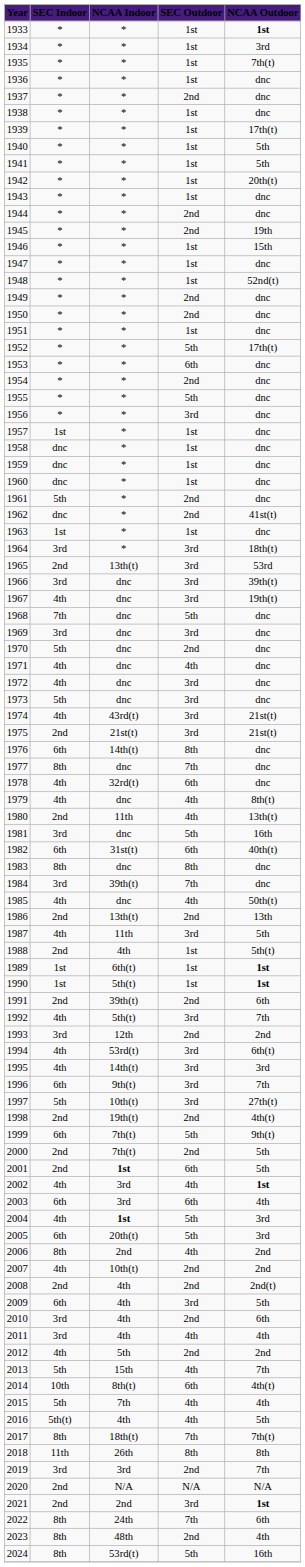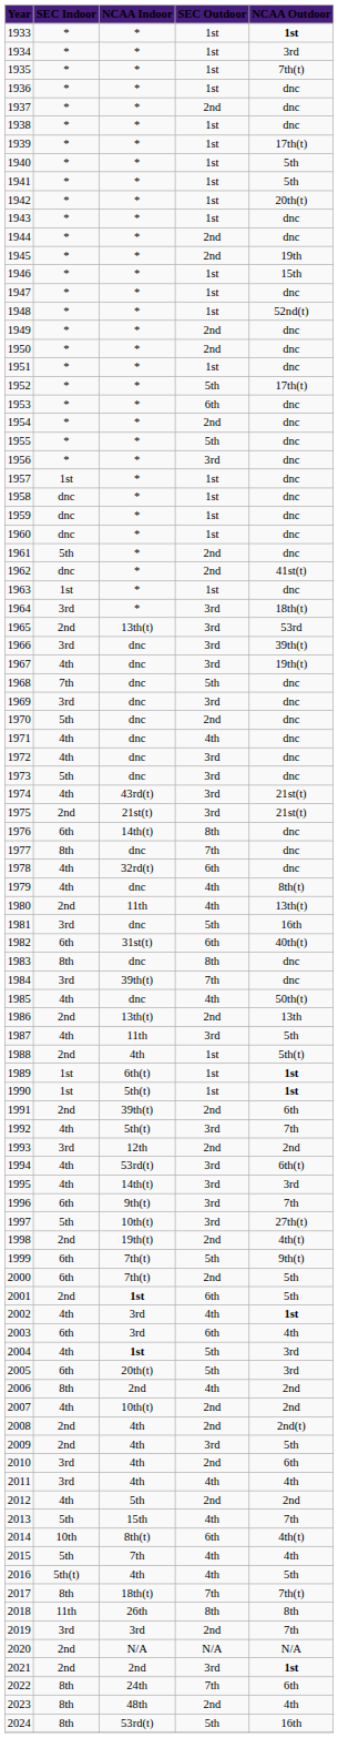2000 | SEC Indoor: 2nd -> 6th
2009 | SEC Indoor: 6th -> 2nd
